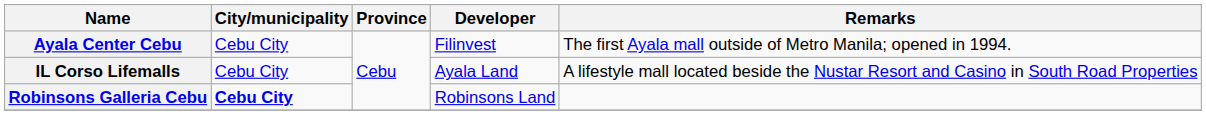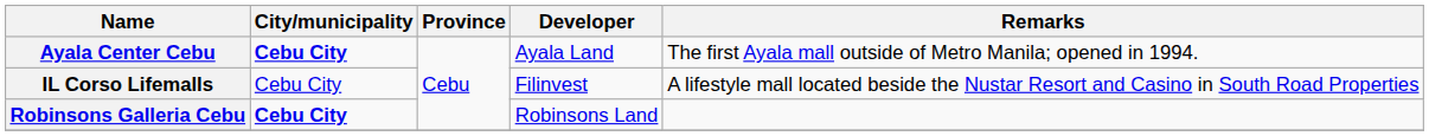Ayala Center Cebu | City/municipality: normal -> bold
Ayala Center Cebu | Developer: Filinvest -> Ayala Land
IL Corso Lifemalls | Developer: Ayala Land -> Filinvest
